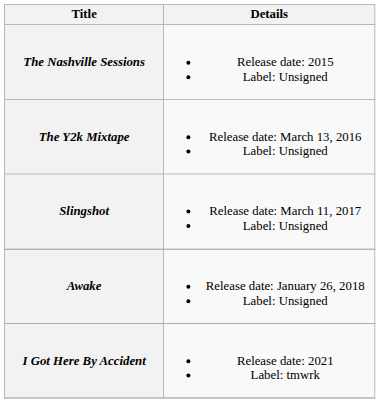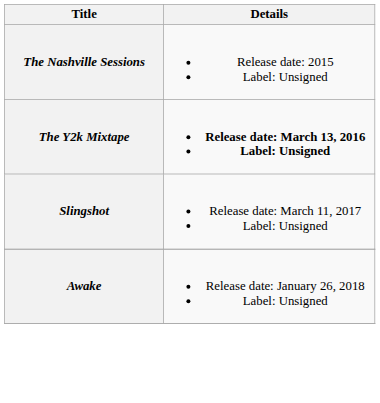The Y2k Mixtape | Details: normal -> bold
- row: I Got Here By Accident | Release date: 2021 Label: tmwrk
